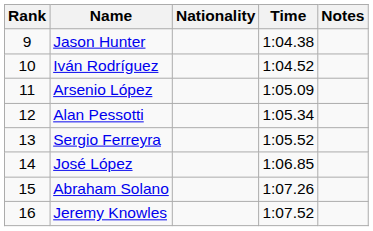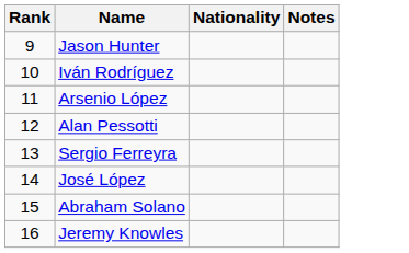- column: Time | 1:04.38 | 1:04.52 | 1:05.09 | 1:05.34 | 1:05.52 | 1:06.85 | 1:07.26 | 1:07.52
